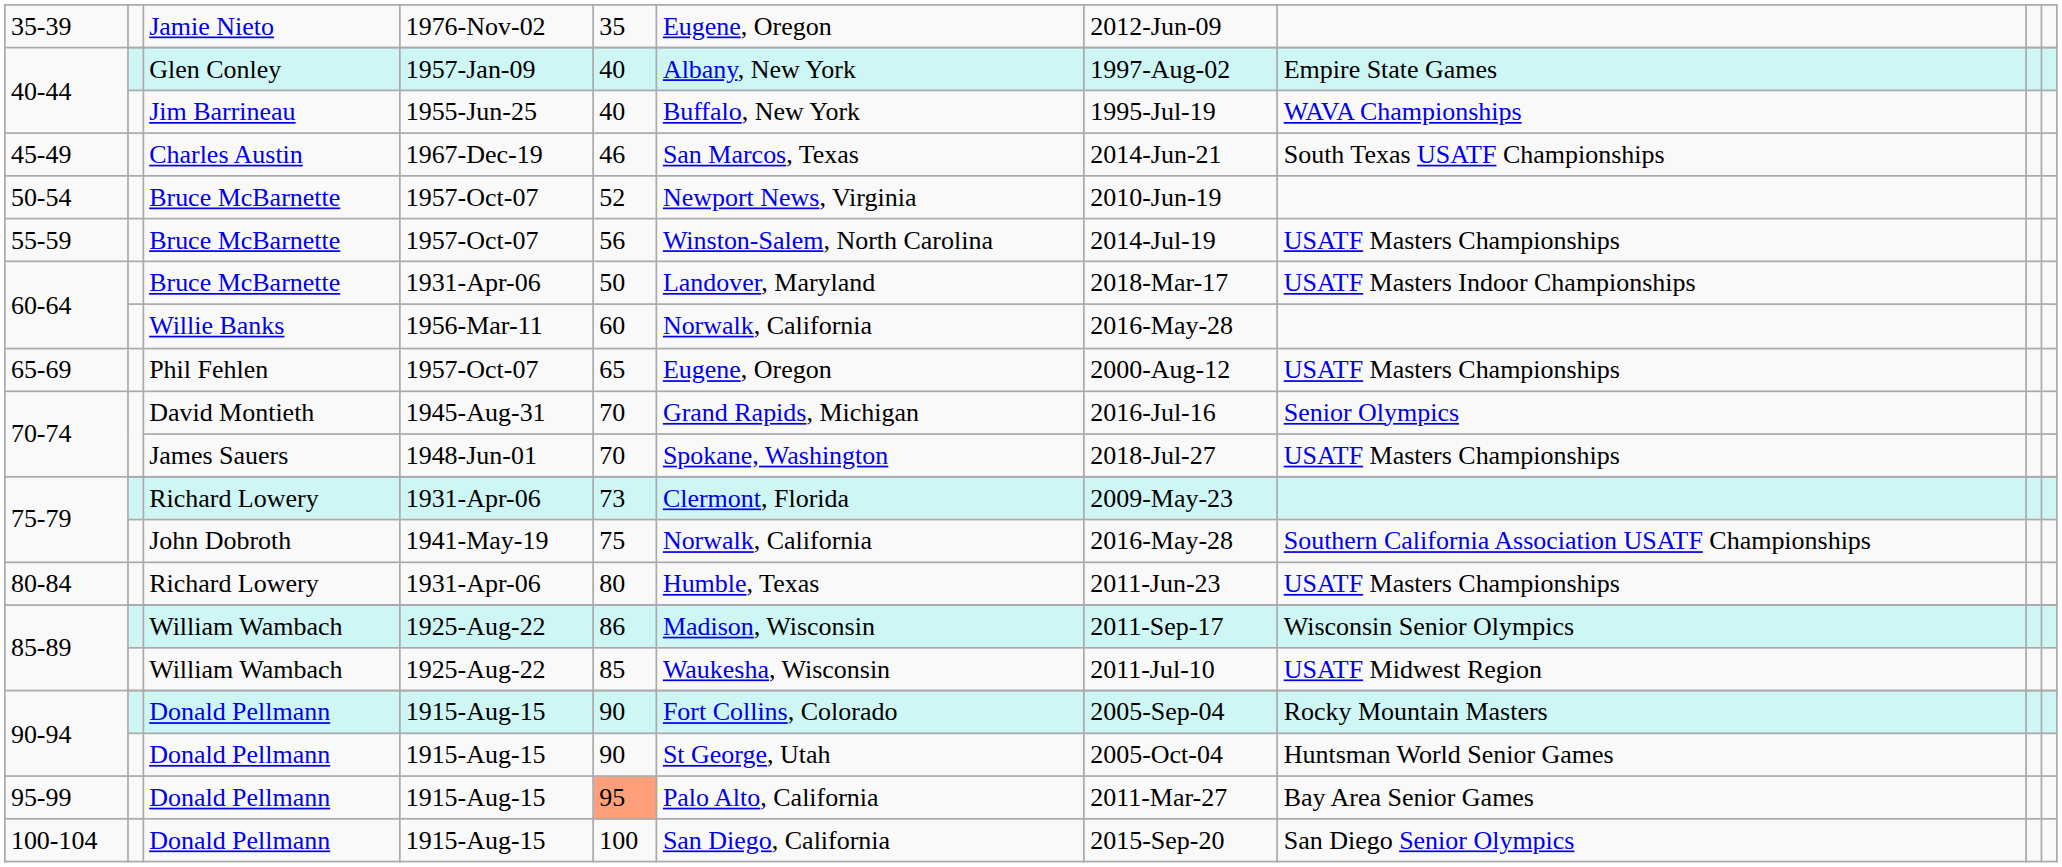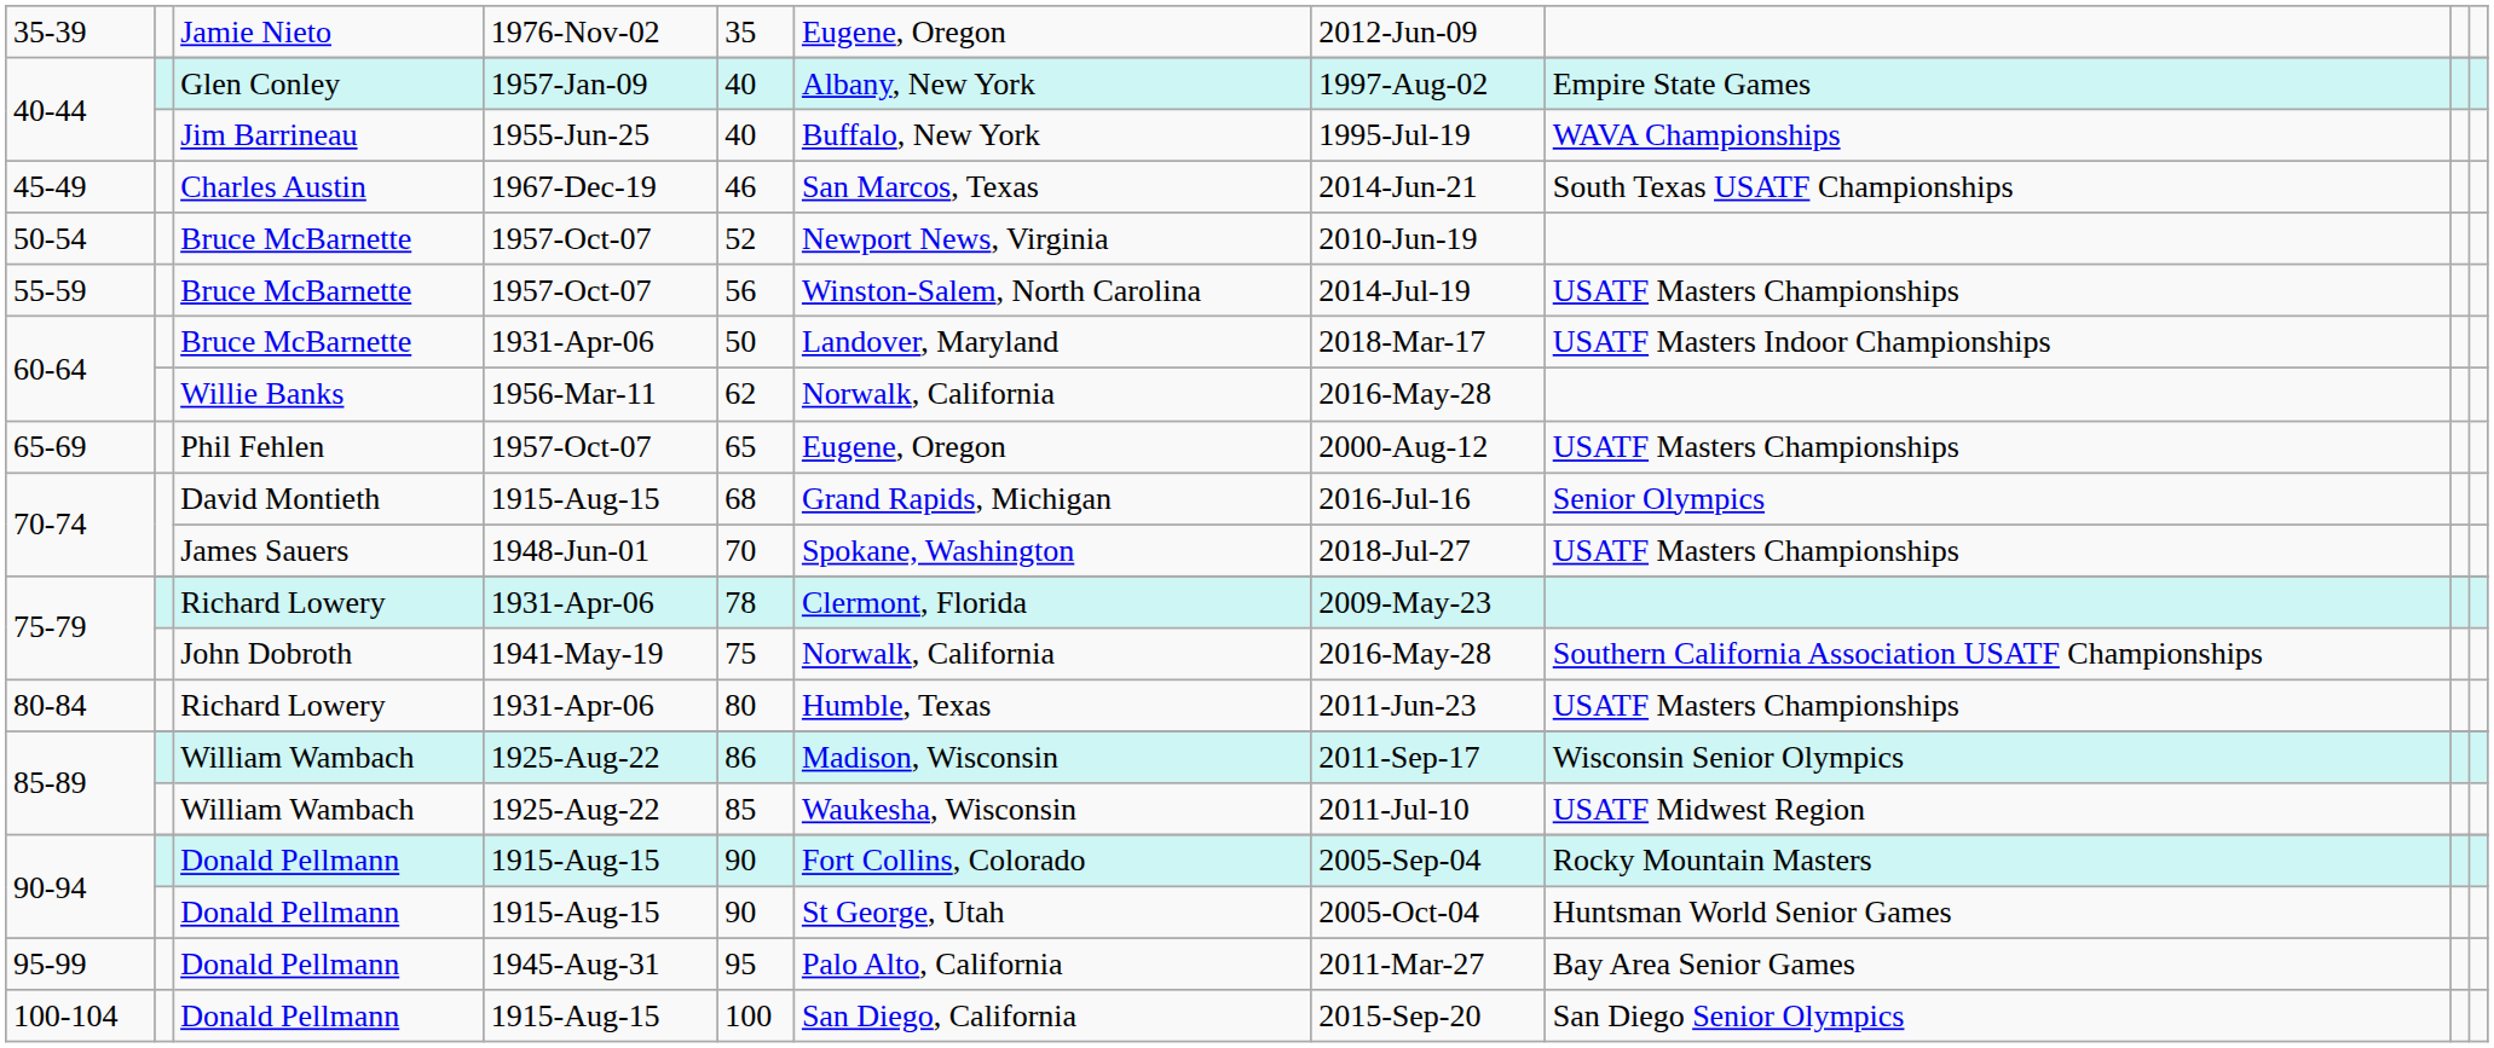60-64 / Willie Banks | column 5: 60 -> 62
70-74 / David Montieth | column 4: 1945-Aug-31 -> 1915-Aug-15
70-74 / David Montieth | column 5: 70 -> 68
75-79 / Richard Lowery | column 5: 73 -> 78
95-99 | column 4: 1915-Aug-15 -> 1945-Aug-31
95-99 | column 5: lightsalmon background -> no background
